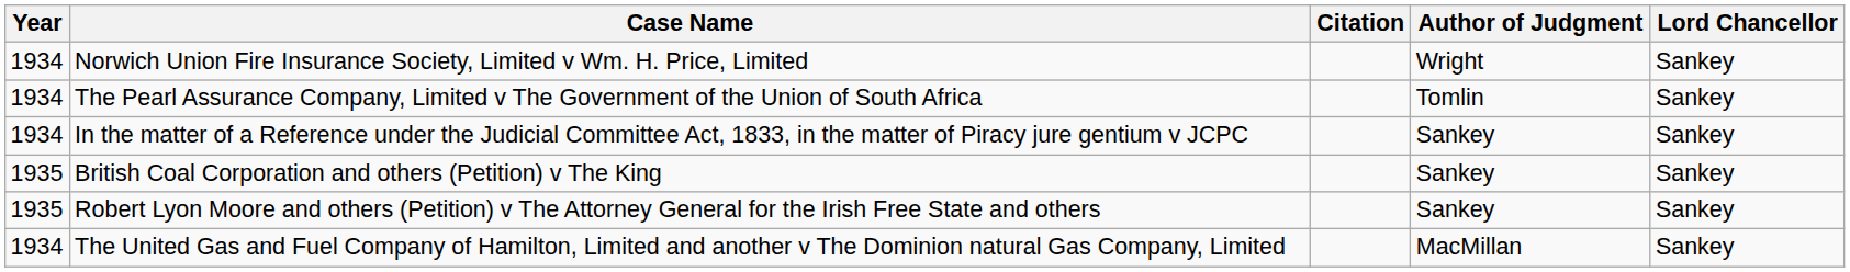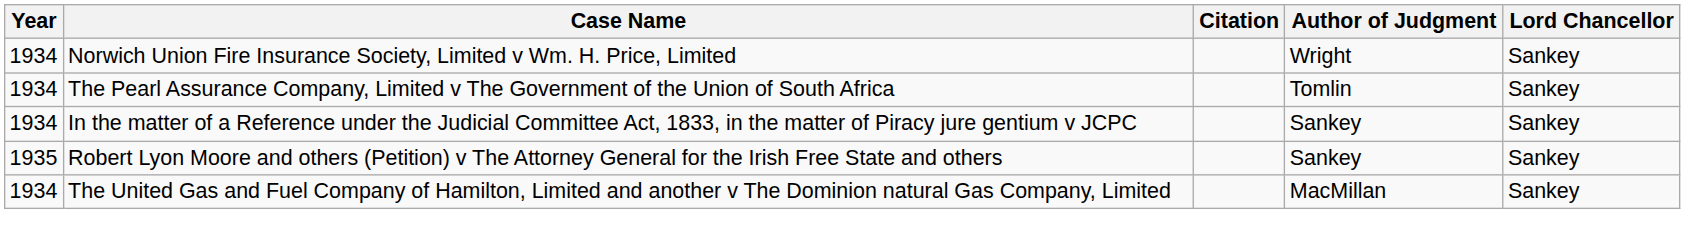- row: 1935 | British Coal Corporation and others (Petition) v The King | Sankey | Sankey
